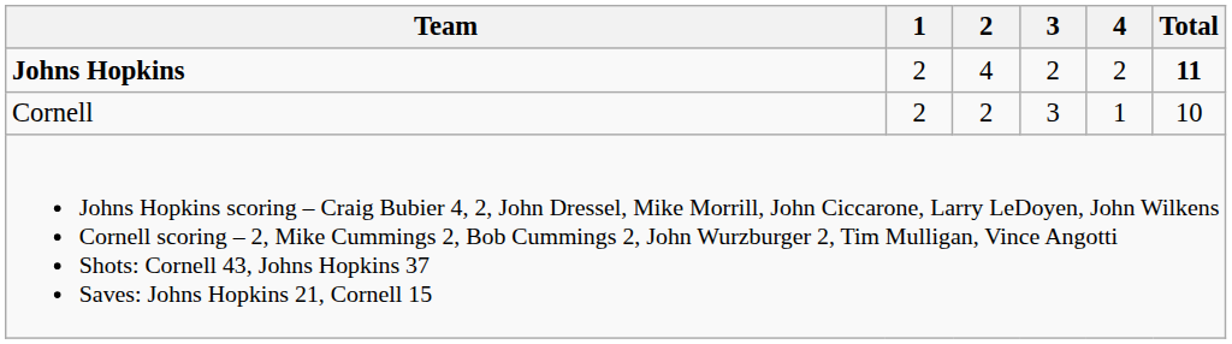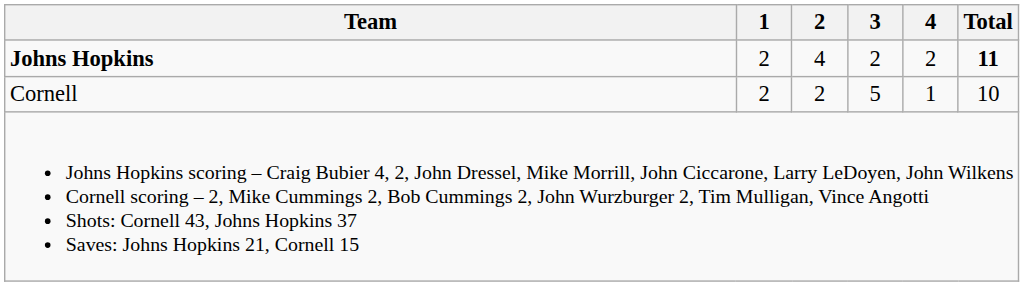Cornell | 3: 3 -> 5
